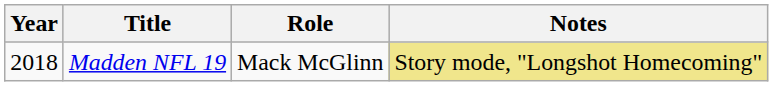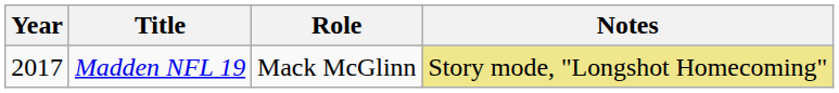Madden NFL 19 | Year: 2018 -> 2017
